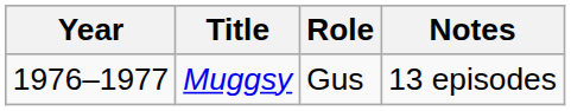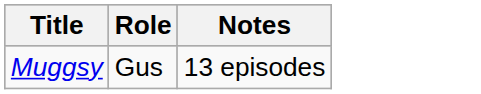- column: Year | 1976–1977
